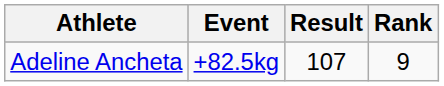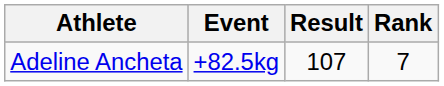Adeline Ancheta | Rank: 9 -> 7
